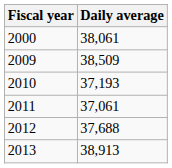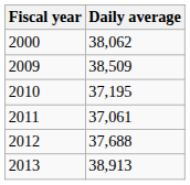2000 | Daily average: 38,061 -> 38,062
2010 | Daily average: 37,193 -> 37,195
